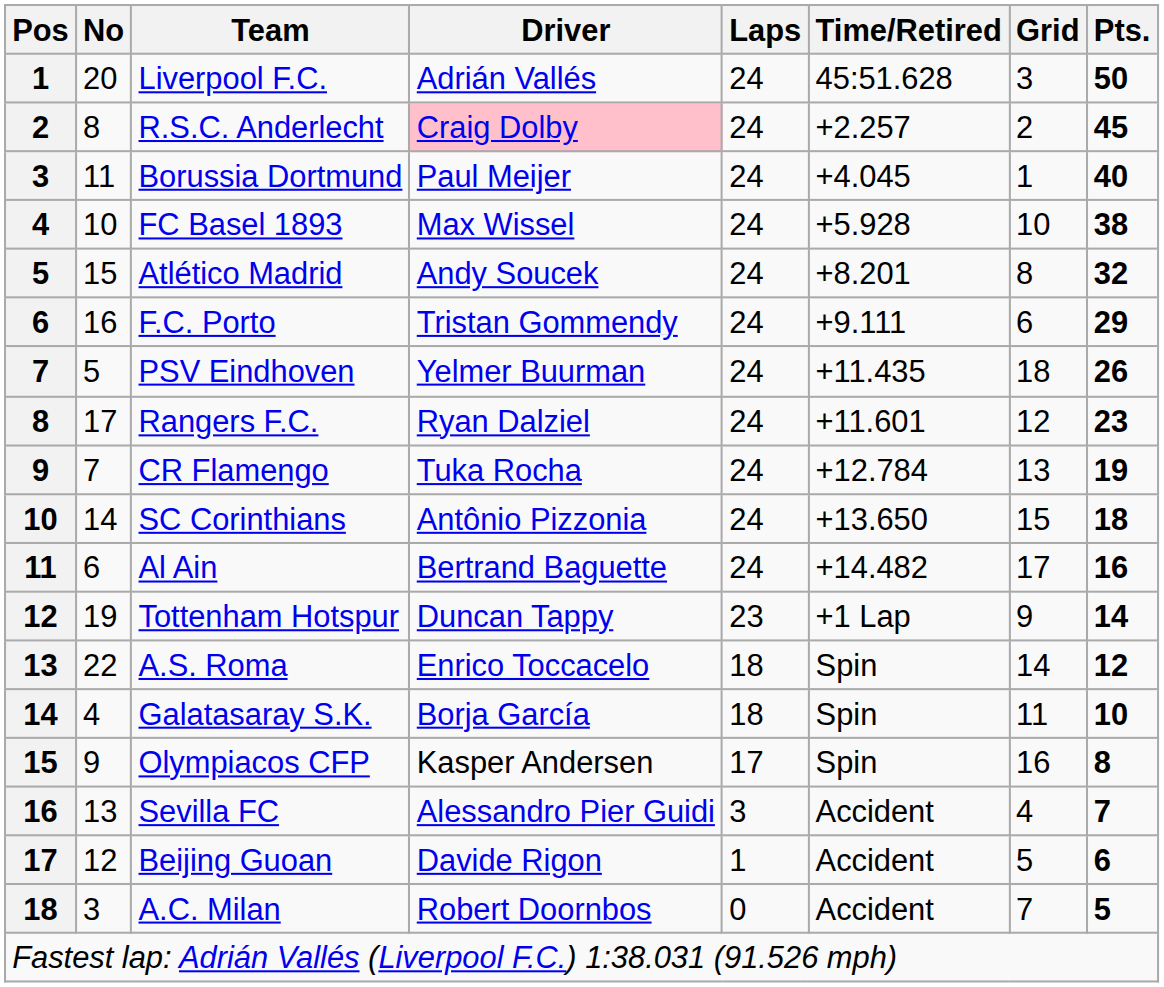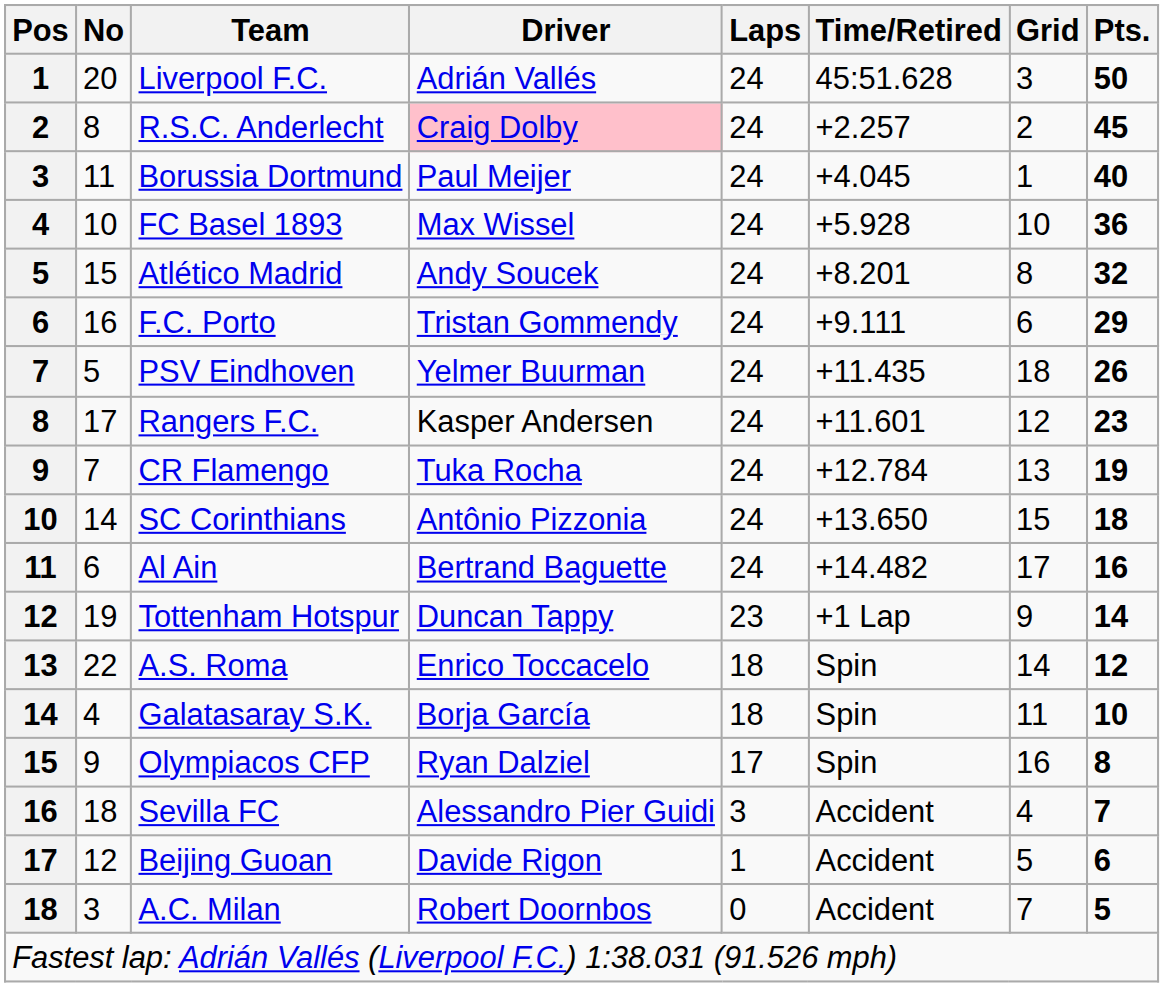FC Basel 1893 | Pts.: 38 -> 36
Rangers F.C. | Driver: Ryan Dalziel -> Kasper Andersen
Olympiacos CFP | Driver: Kasper Andersen -> Ryan Dalziel
Sevilla FC | No: 13 -> 18
